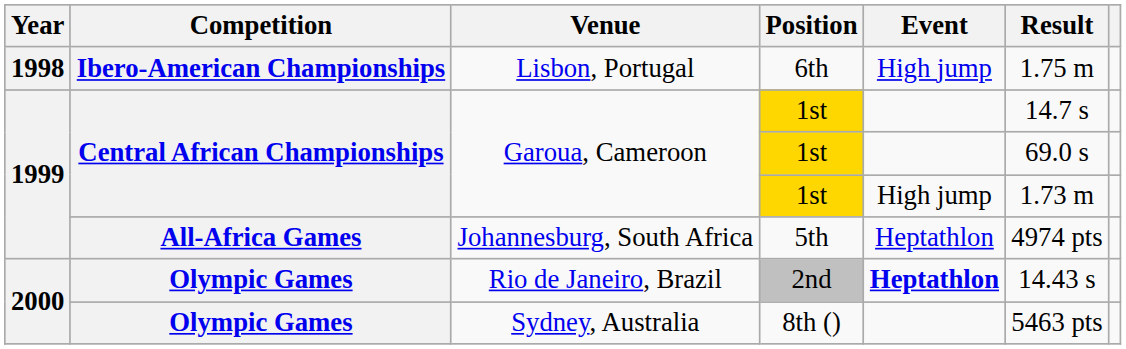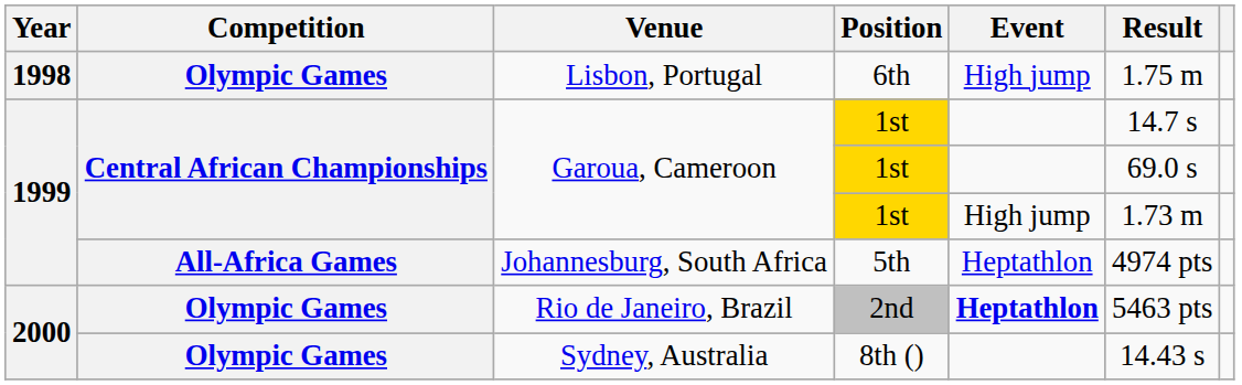Lisbon, Portugal | Competition: Ibero-American Championships -> Olympic Games
Rio de Janeiro, Brazil | Result: 14.43 s -> 5463 pts
Sydney, Australia | Result: 5463 pts -> 14.43 s
